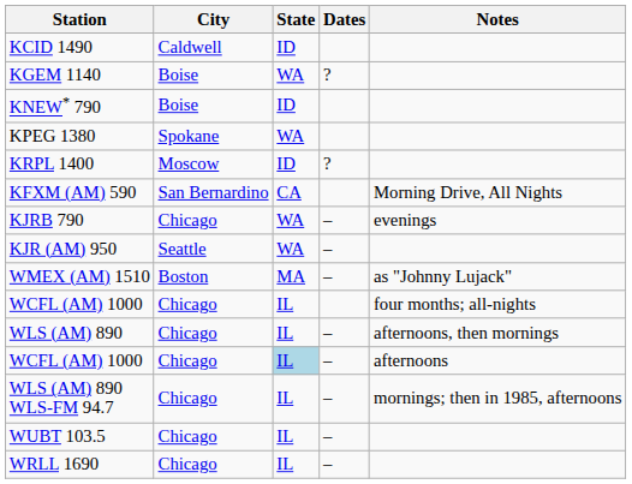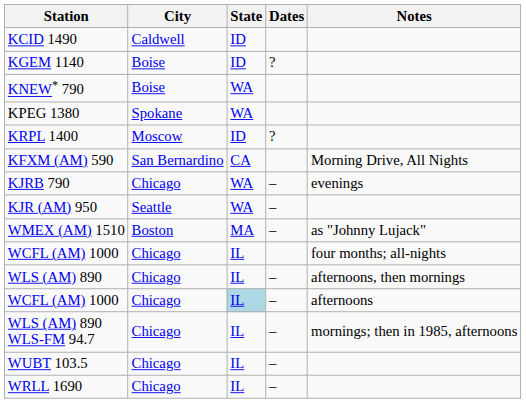KGEM 1140 | State: WA -> ID
KNEW* 790 | State: ID -> WA
